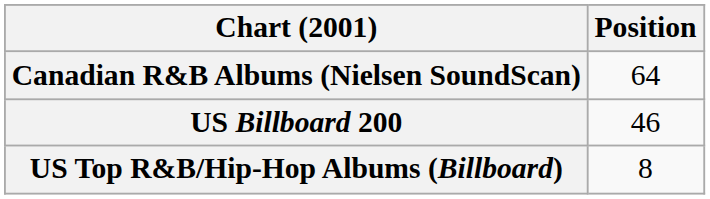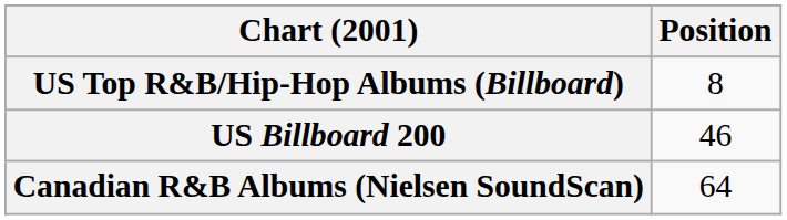rows swapped: Canadian R&B Albums (Nielsen SoundScan) <-> US Top R&B/Hip-Hop Albums (Billboard)
